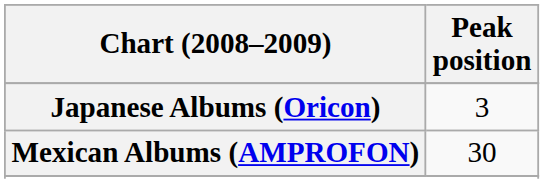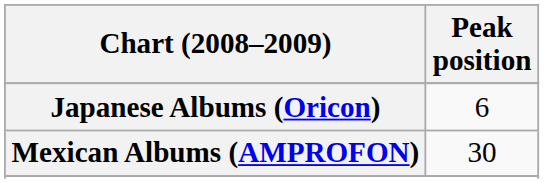Japanese Albums (Oricon) | Peak position: 3 -> 6
